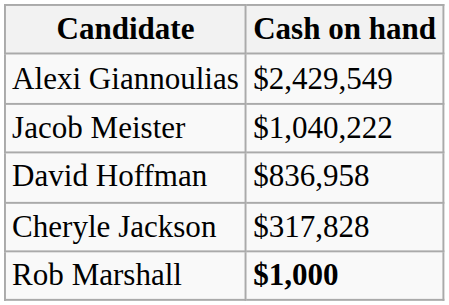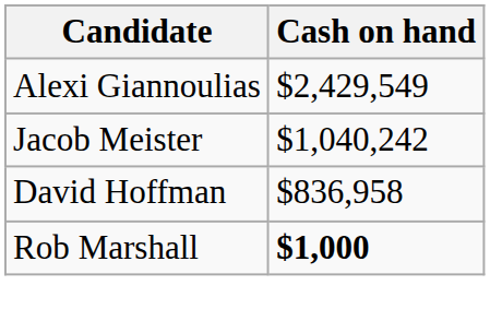Jacob Meister | Cash on hand: $1,040,222 -> $1,040,242
- row: Cheryle Jackson | $317,828
